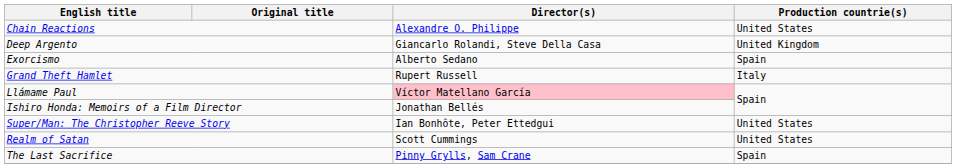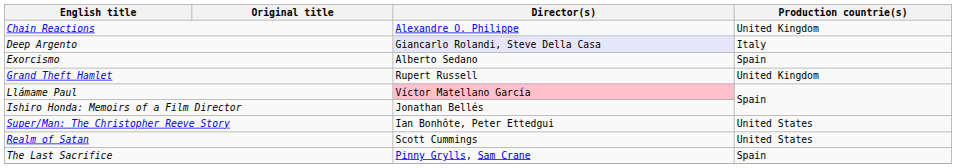Chain Reactions | Production countrie(s): United States -> United Kingdom
Deep Argento | Director(s): no background -> lavender background
Deep Argento | Production countrie(s): United Kingdom -> Italy
Grand Theft Hamlet | Production countrie(s): Italy -> United Kingdom
